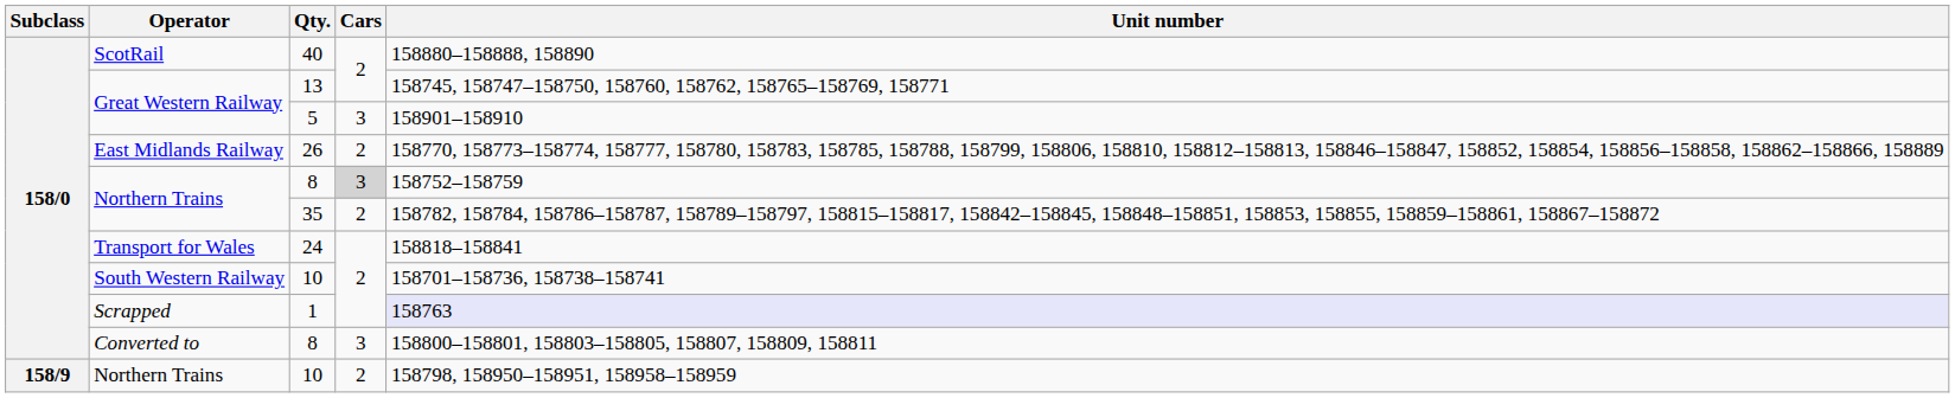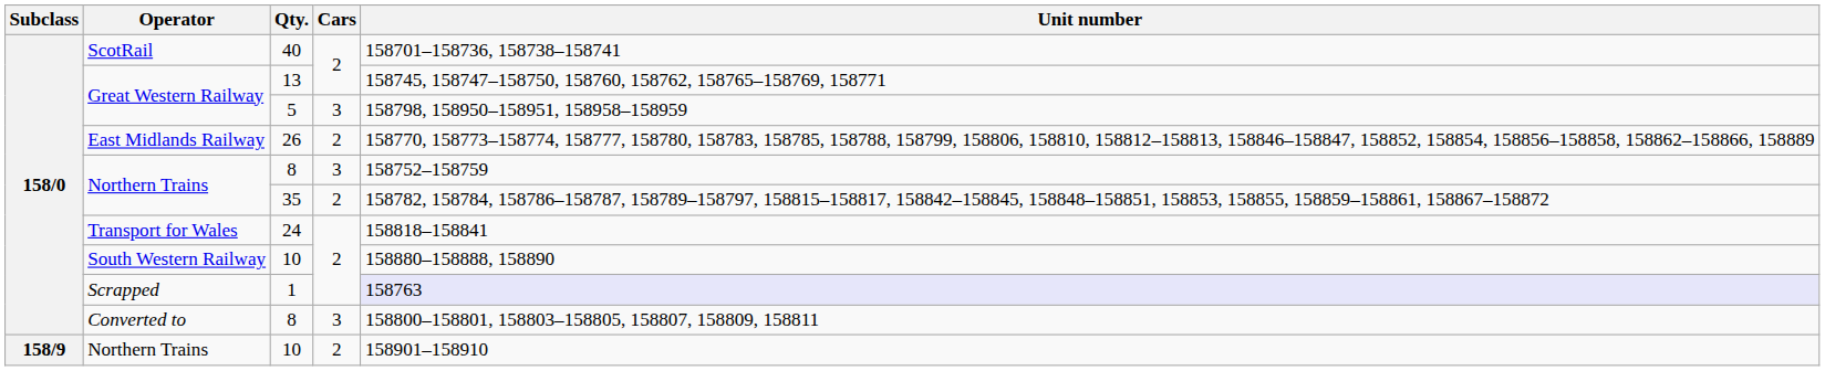40 | Unit number: 158880–158888, 158890 -> 158701–158736, 158738–158741
5 | Unit number: 158901–158910 -> 158798, 158950–158951, 158958–158959
Northern Trains / 8 | Cars: lightgrey background -> no background
South Western Railway / 10 | Unit number: 158701–158736, 158738–158741 -> 158880–158888, 158890
Northern Trains / 10 | Unit number: 158798, 158950–158951, 158958–158959 -> 158901–158910
